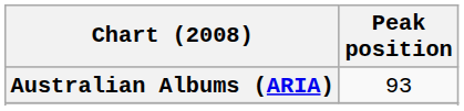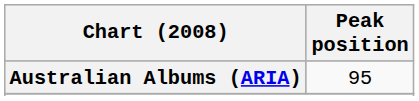Australian Albums (ARIA) | Peak position: 93 -> 95
